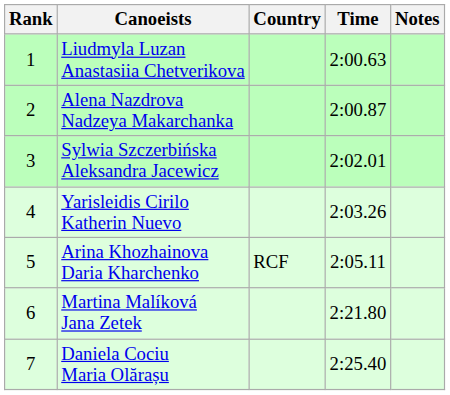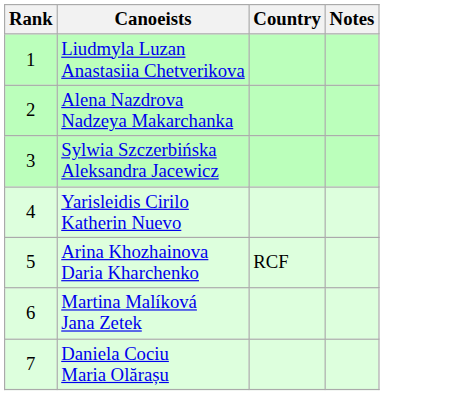- column: Time | 2:00.63 | 2:00.87 | 2:02.01 | 2:03.26 | 2:05.11 | 2:21.80 | 2:25.40
